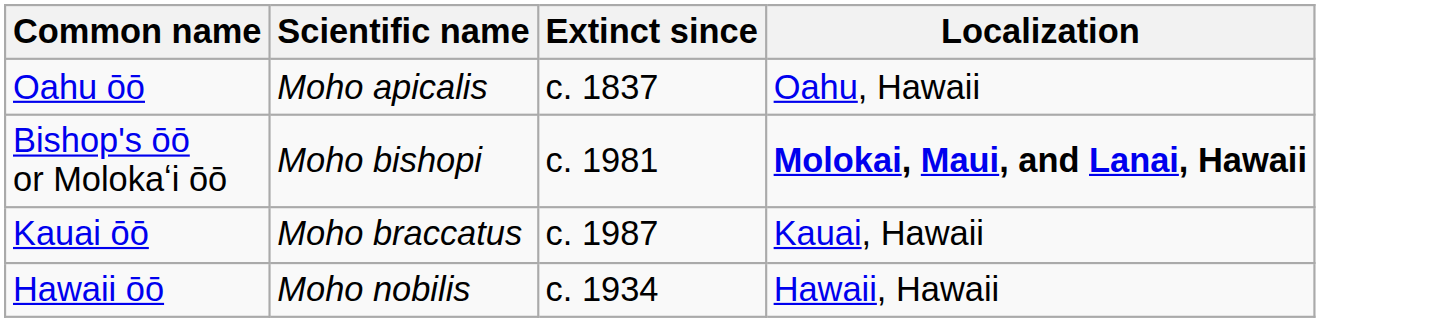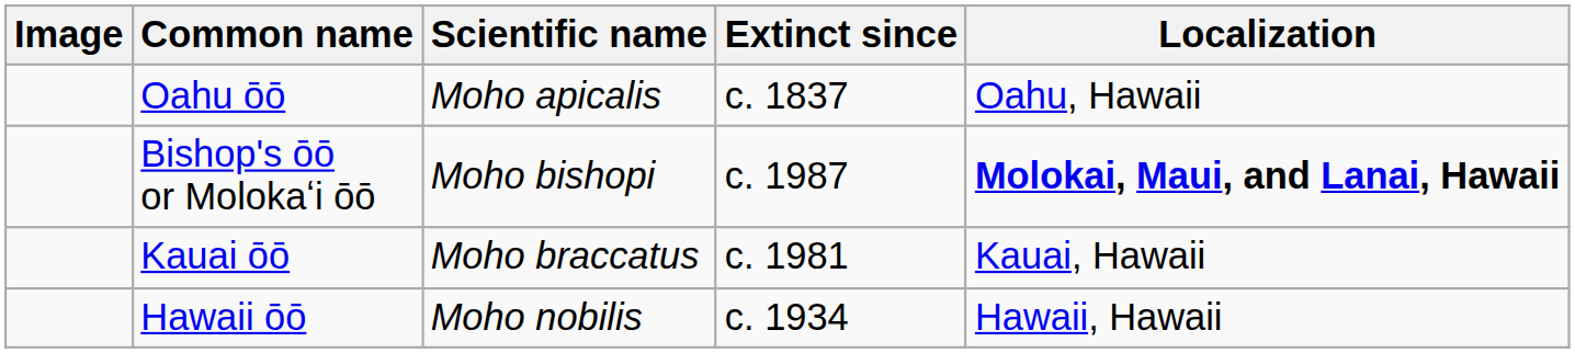+ column: Image
Bishop's ōō or Molokaʻi ōō | Extinct since: c. 1981 -> c. 1987
Kauai ōō | Extinct since: c. 1987 -> c. 1981
